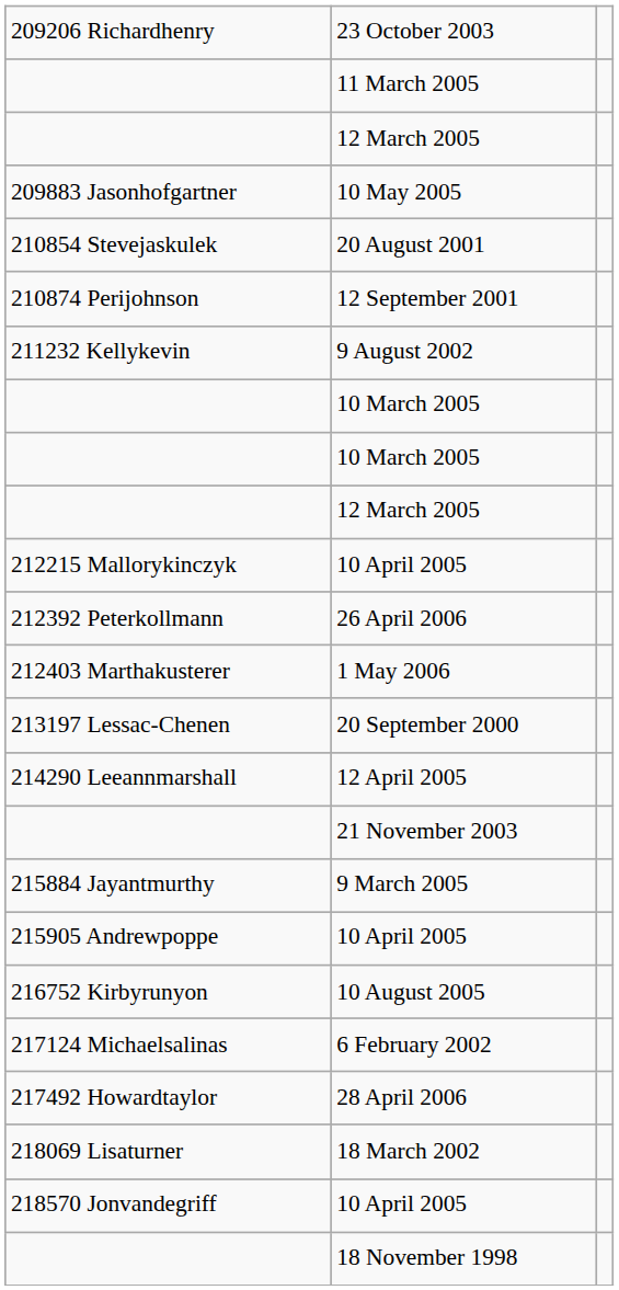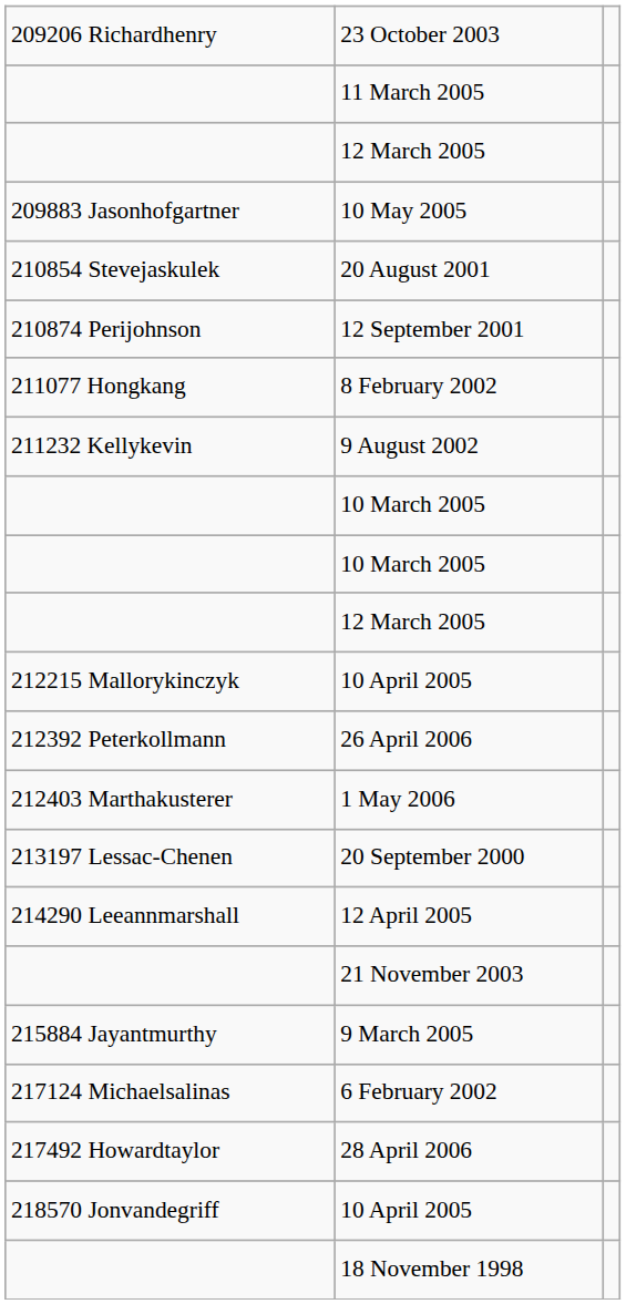+ row: 211077 Hongkang | 8 February 2002
- row: 215905 Andrewpoppe | 10 April 2005
- row: 216752 Kirbyrunyon | 10 August 2005
- row: 218069 Lisaturner | 18 March 2002
